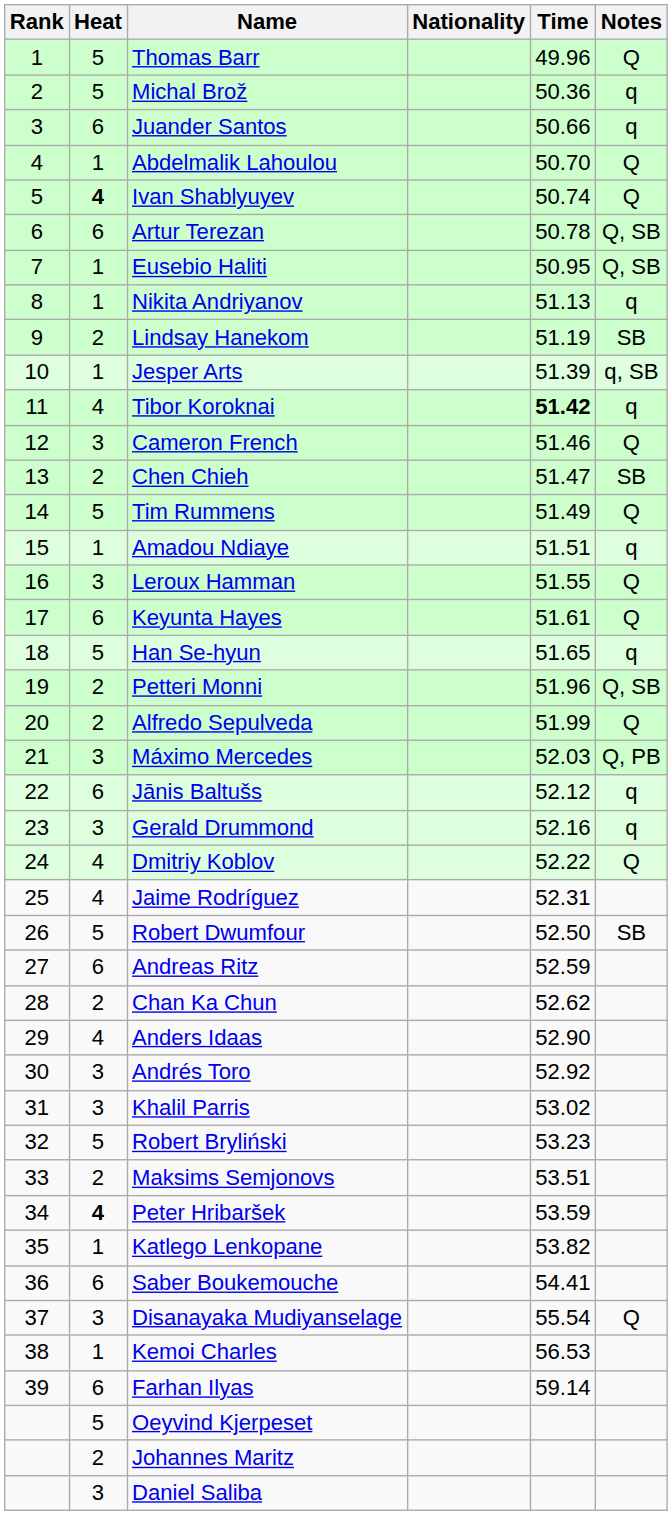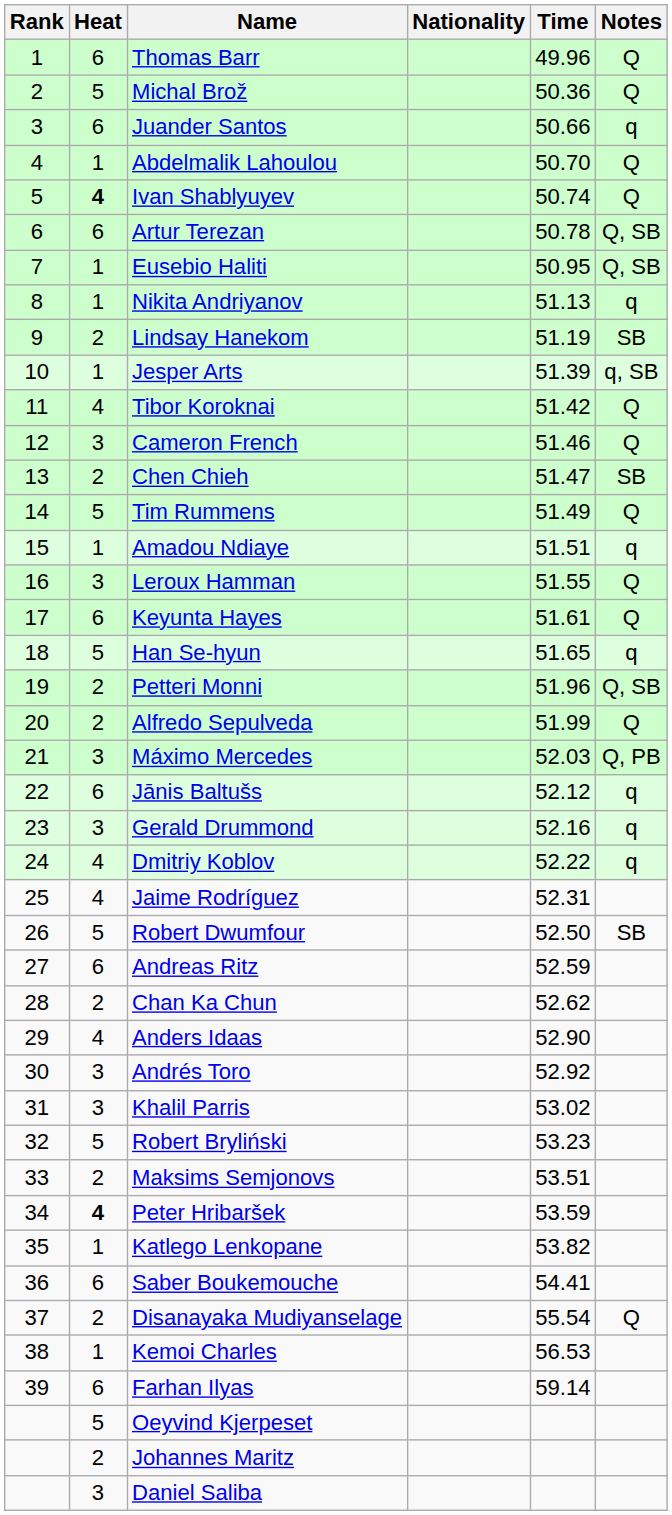Thomas Barr | Heat: 5 -> 6
Michal Brož | Notes: q -> Q
Tibor Koroknai | Time: bold -> normal
Tibor Koroknai | Notes: q -> Q
Dmitriy Koblov | Notes: Q -> q
Disanayaka Mudiyanselage | Heat: 3 -> 2
